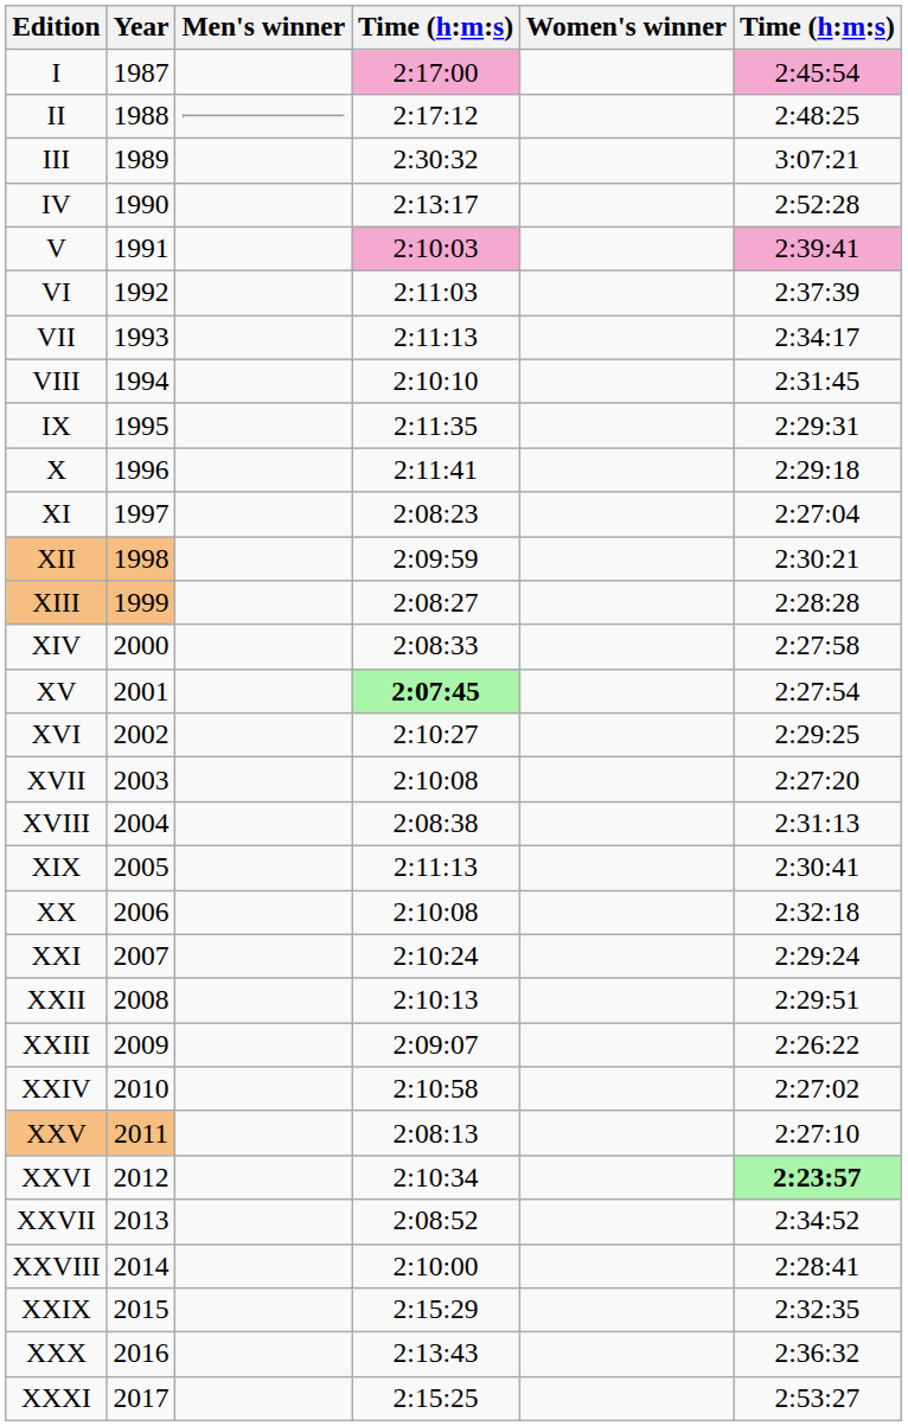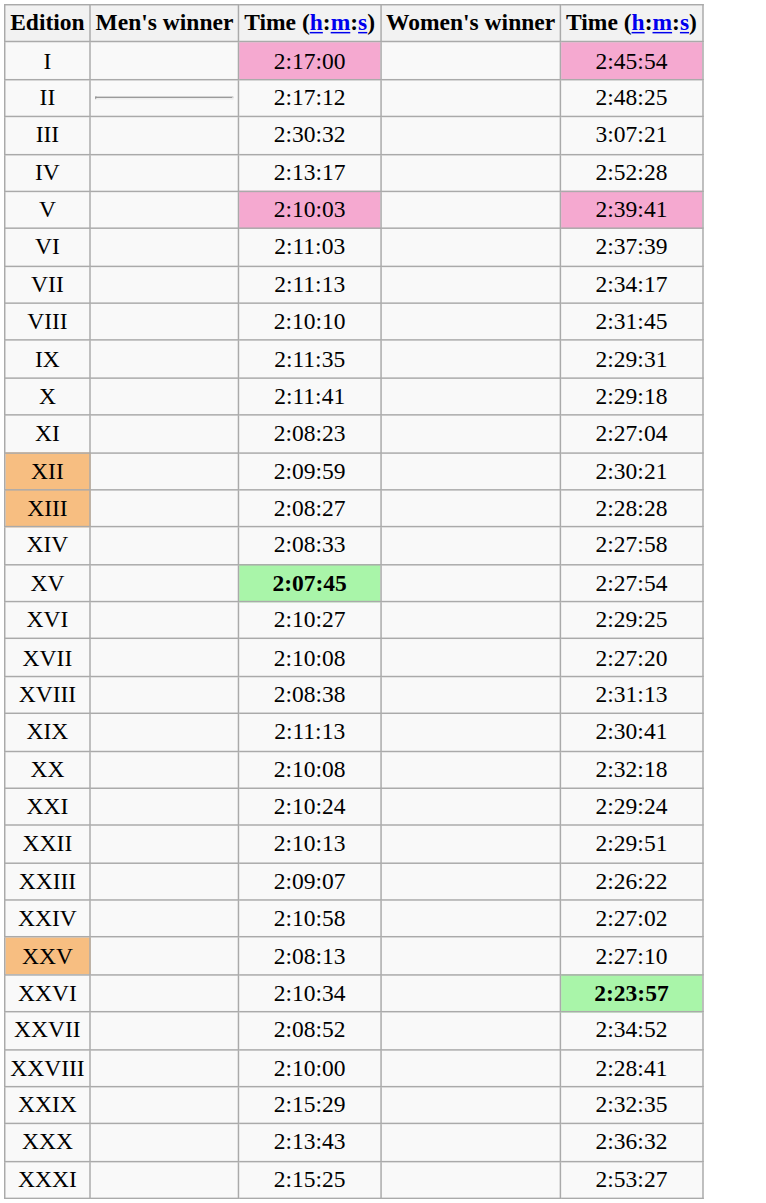- column: Year | 1987 | 1988 | 1989 | 1990 | 1991 | 1992 | 1993 | 1994 | 1995 | 1996 | 1997 | 1998 | 1999 | 2000 | 2001 | 2002 | 2003 | 2004 | 2005 | 2006 | 2007 | 2008 | 2009 | 2010 | 2011 | 2012 | 2013 | 2014 | 2015 | 2016 | 2017
